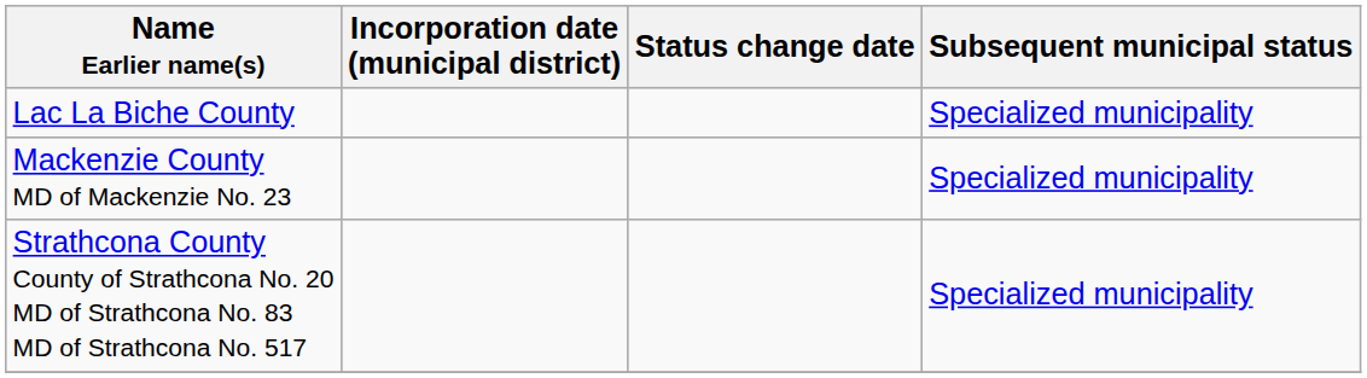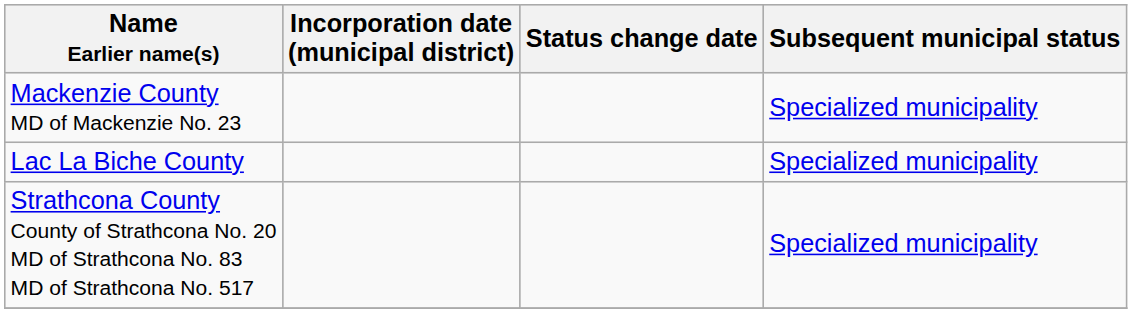rows swapped: Lac La Biche County <-> Mackenzie County MD of Mackenzie No. 23
